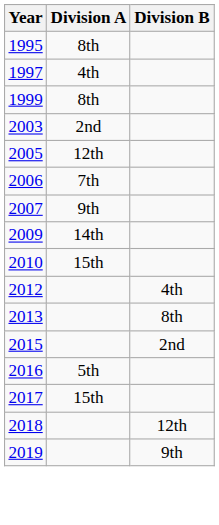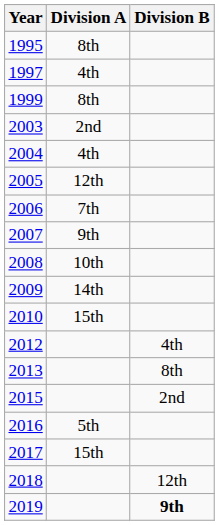+ row: 2004 | 4th
+ row: 2008 | 10th
2019 | Division B: normal -> bold
